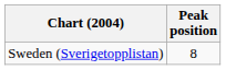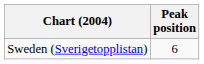Sweden (Sverigetopplistan) | Peak position: 8 -> 6
